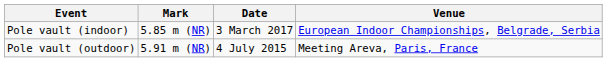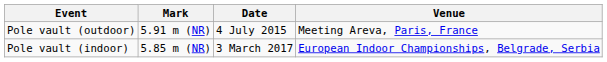rows swapped: Pole vault (outdoor) <-> Pole vault (indoor)
